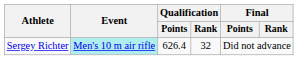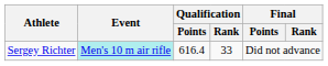Sergey Richter | Qualification / Points: 626.4 -> 616.4
Sergey Richter | Qualification / Rank: 32 -> 33
